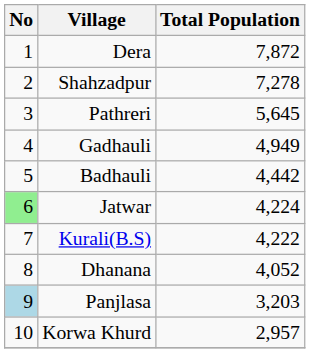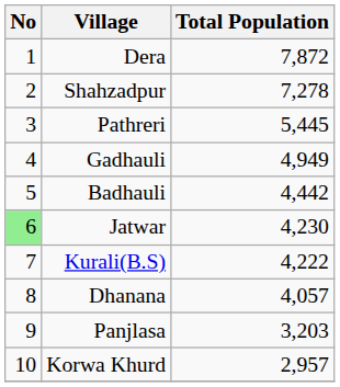Pathreri | Total Population: 5,645 -> 5,445
Jatwar | Total Population: 4,224 -> 4,230
Dhanana | Total Population: 4,052 -> 4,057
Panjlasa | No: lightblue background -> no background
